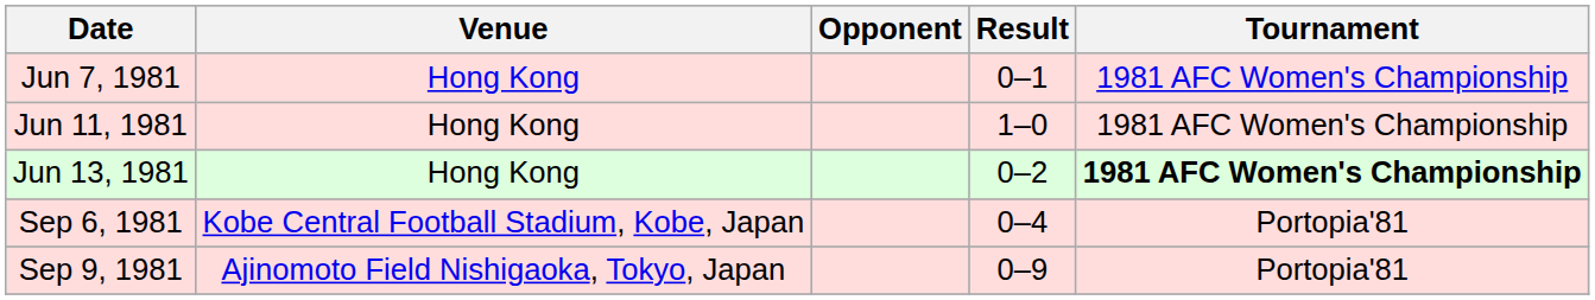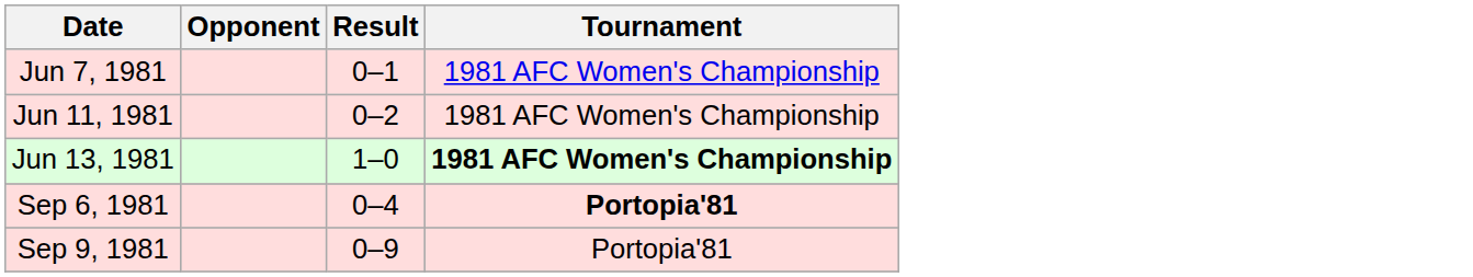- column: Venue | Hong Kong | Hong Kong | Hong Kong | Kobe Central Football Stadium, Kobe, Japan | Ajinomoto Field Nishigaoka, Tokyo, Japan
Jun 11, 1981 | Result: 1–0 -> 0–2
Jun 13, 1981 | Result: 0–2 -> 1–0
Sep 6, 1981 | Tournament: normal -> bold
